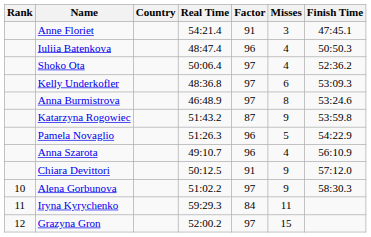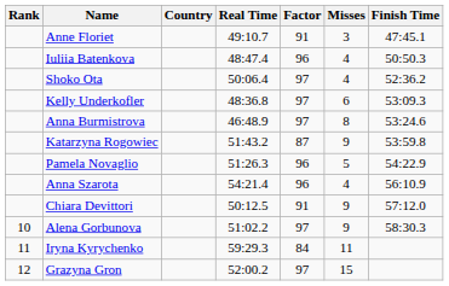Anne Floriet | Real Time: 54:21.4 -> 49:10.7
Anna Szarota | Real Time: 49:10.7 -> 54:21.4
